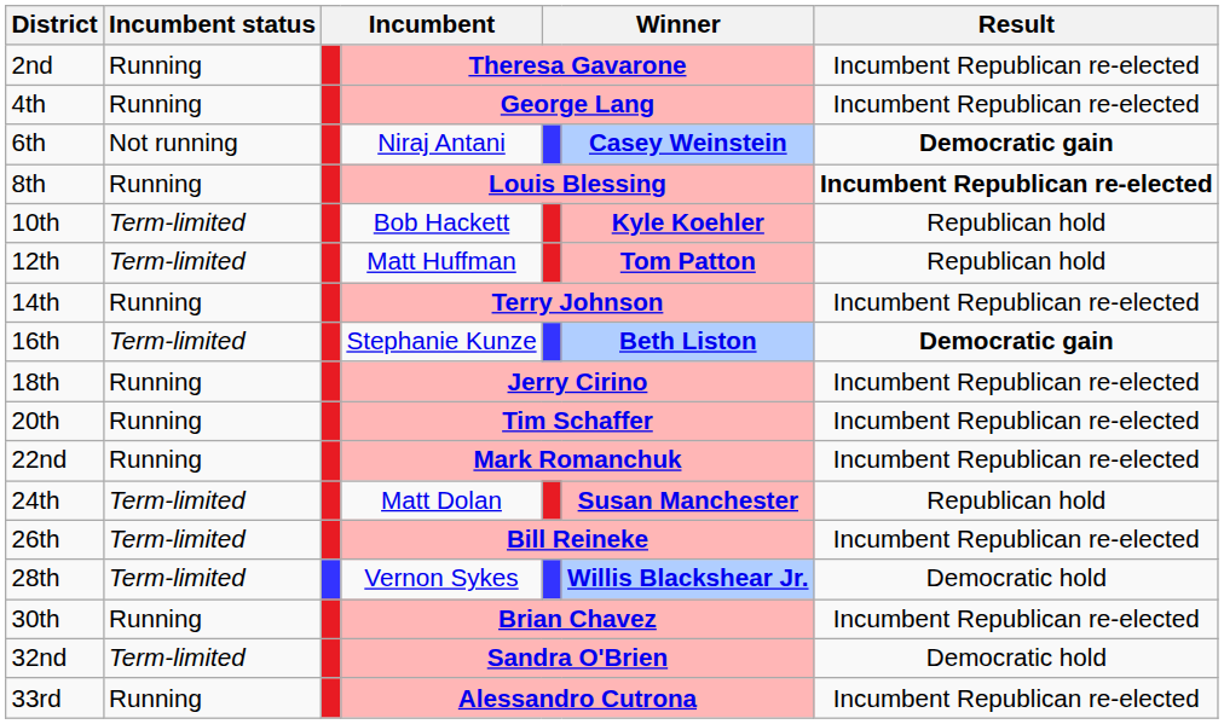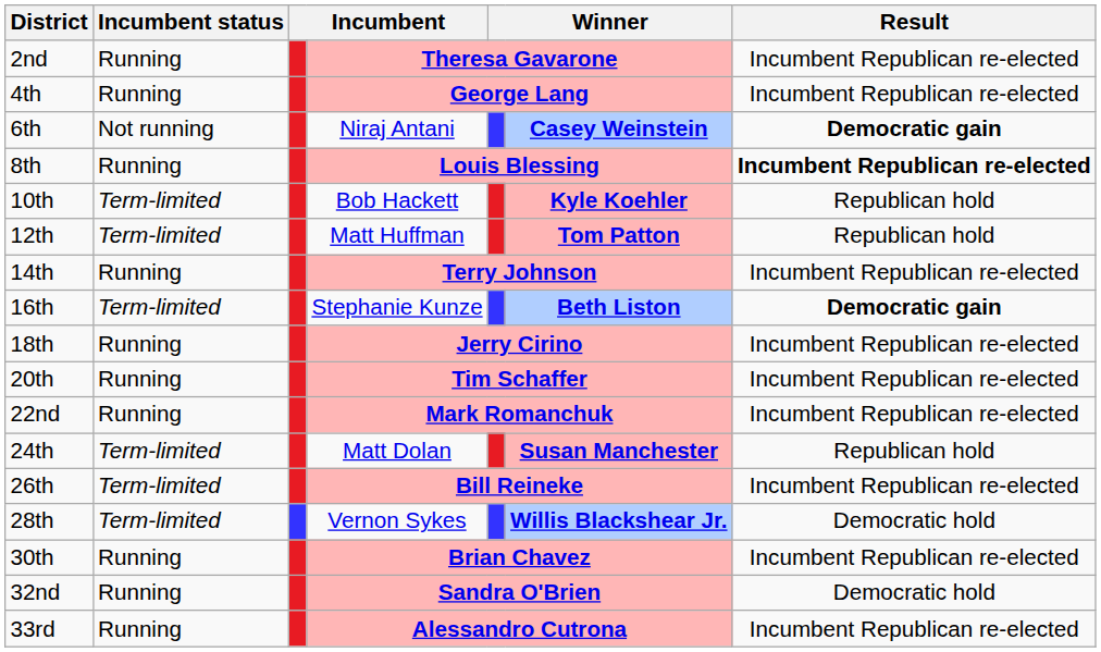32nd | Incumbent status: Term-limited -> Running
